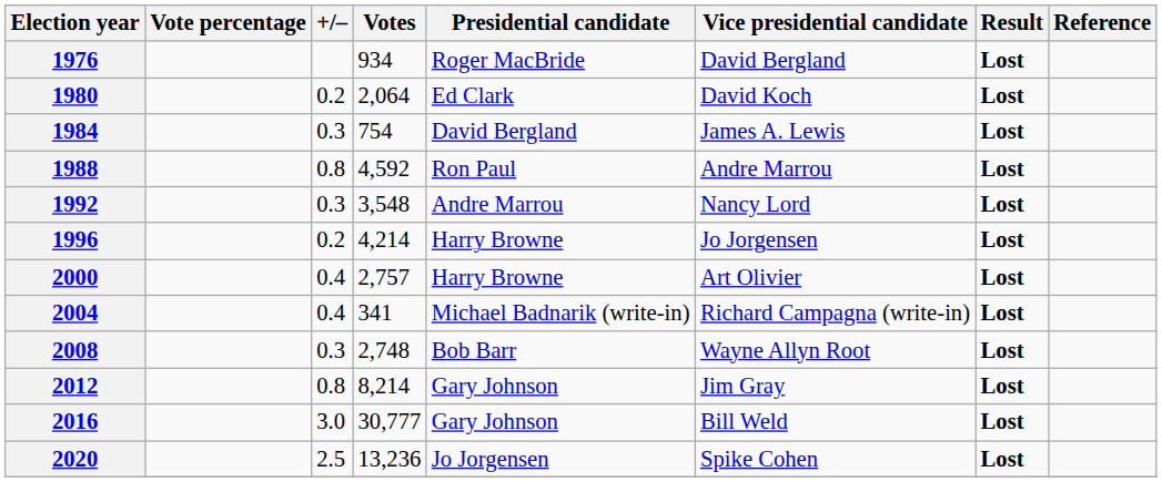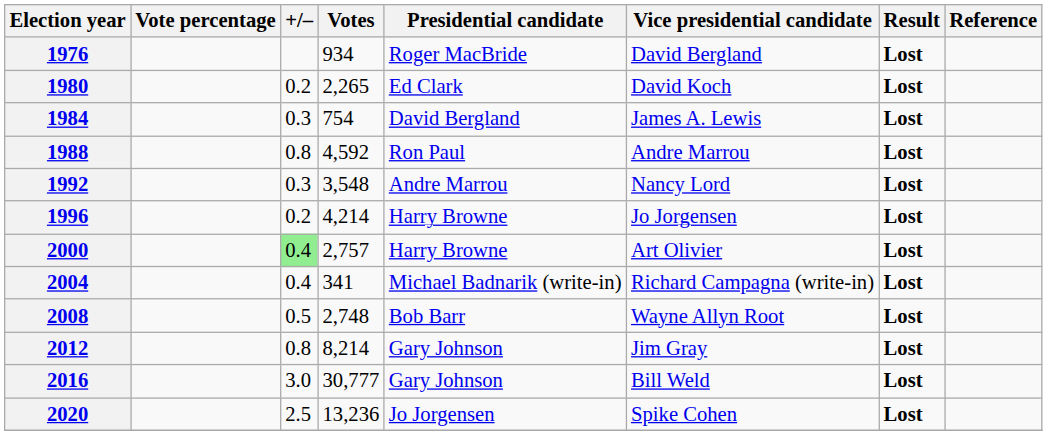1980 | Votes: 2,064 -> 2,265
2000 | +/–: no background -> lightgreen background
2008 | +/–: 0.3 -> 0.5
